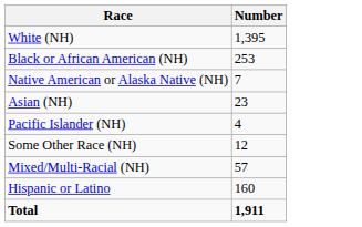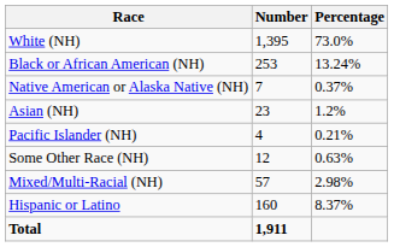+ column: Percentage | 73.0% | 13.24% | 0.37% | 1.2% | 0.21% | 0.63% | 2.98% | 8.37%
